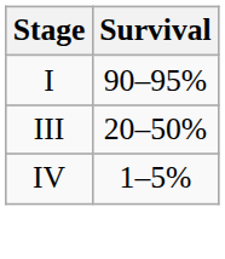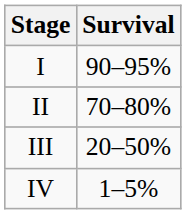+ row: II | 70–80%
